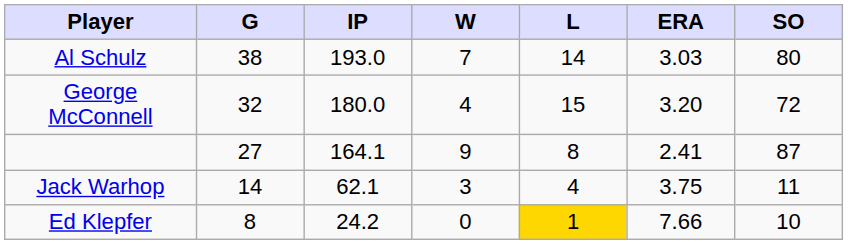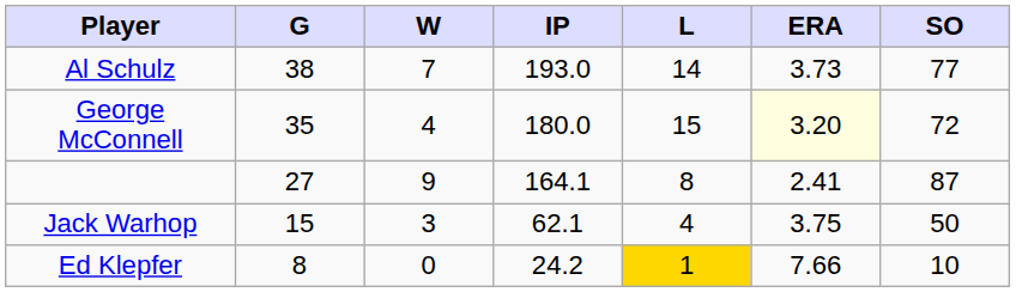columns swapped: IP <-> W
Al Schulz | ERA: 3.03 -> 3.73
Al Schulz | SO: 80 -> 77
George McConnell | G: 32 -> 35
George McConnell | ERA: no background -> lightyellow background
Jack Warhop | G: 14 -> 15
Jack Warhop | SO: 11 -> 50
